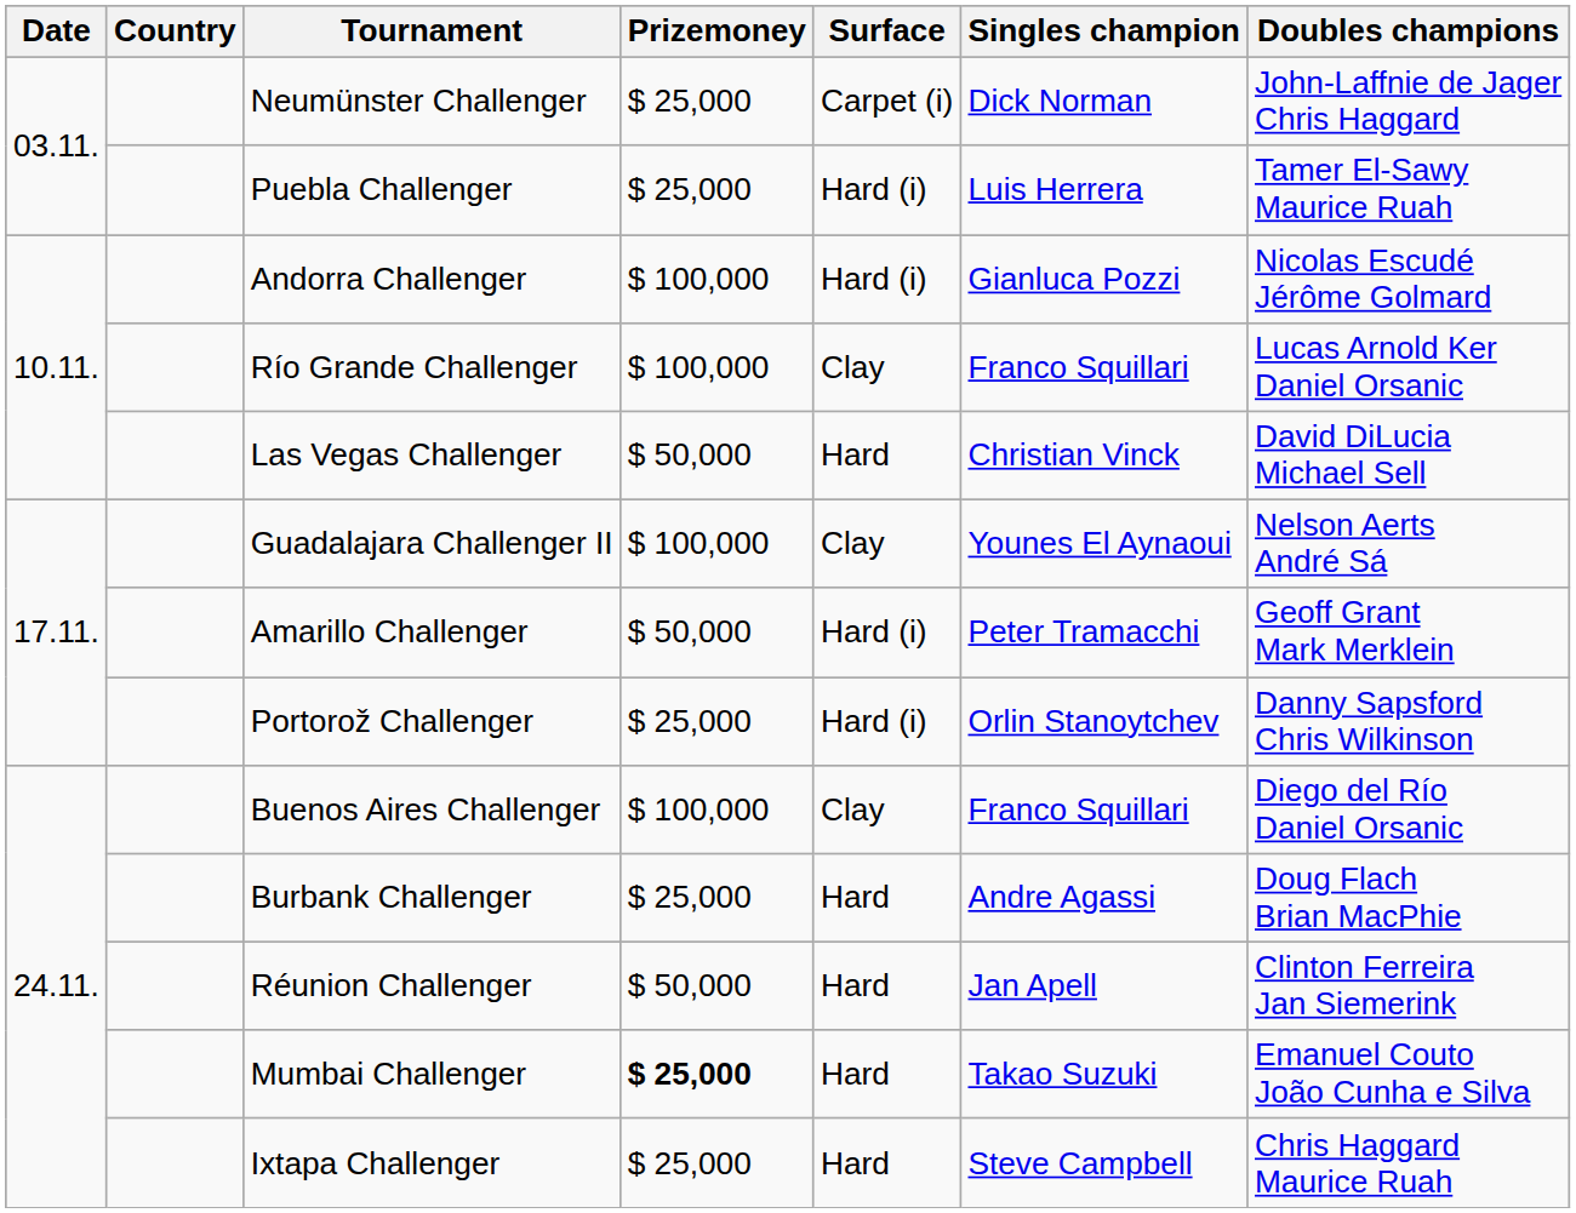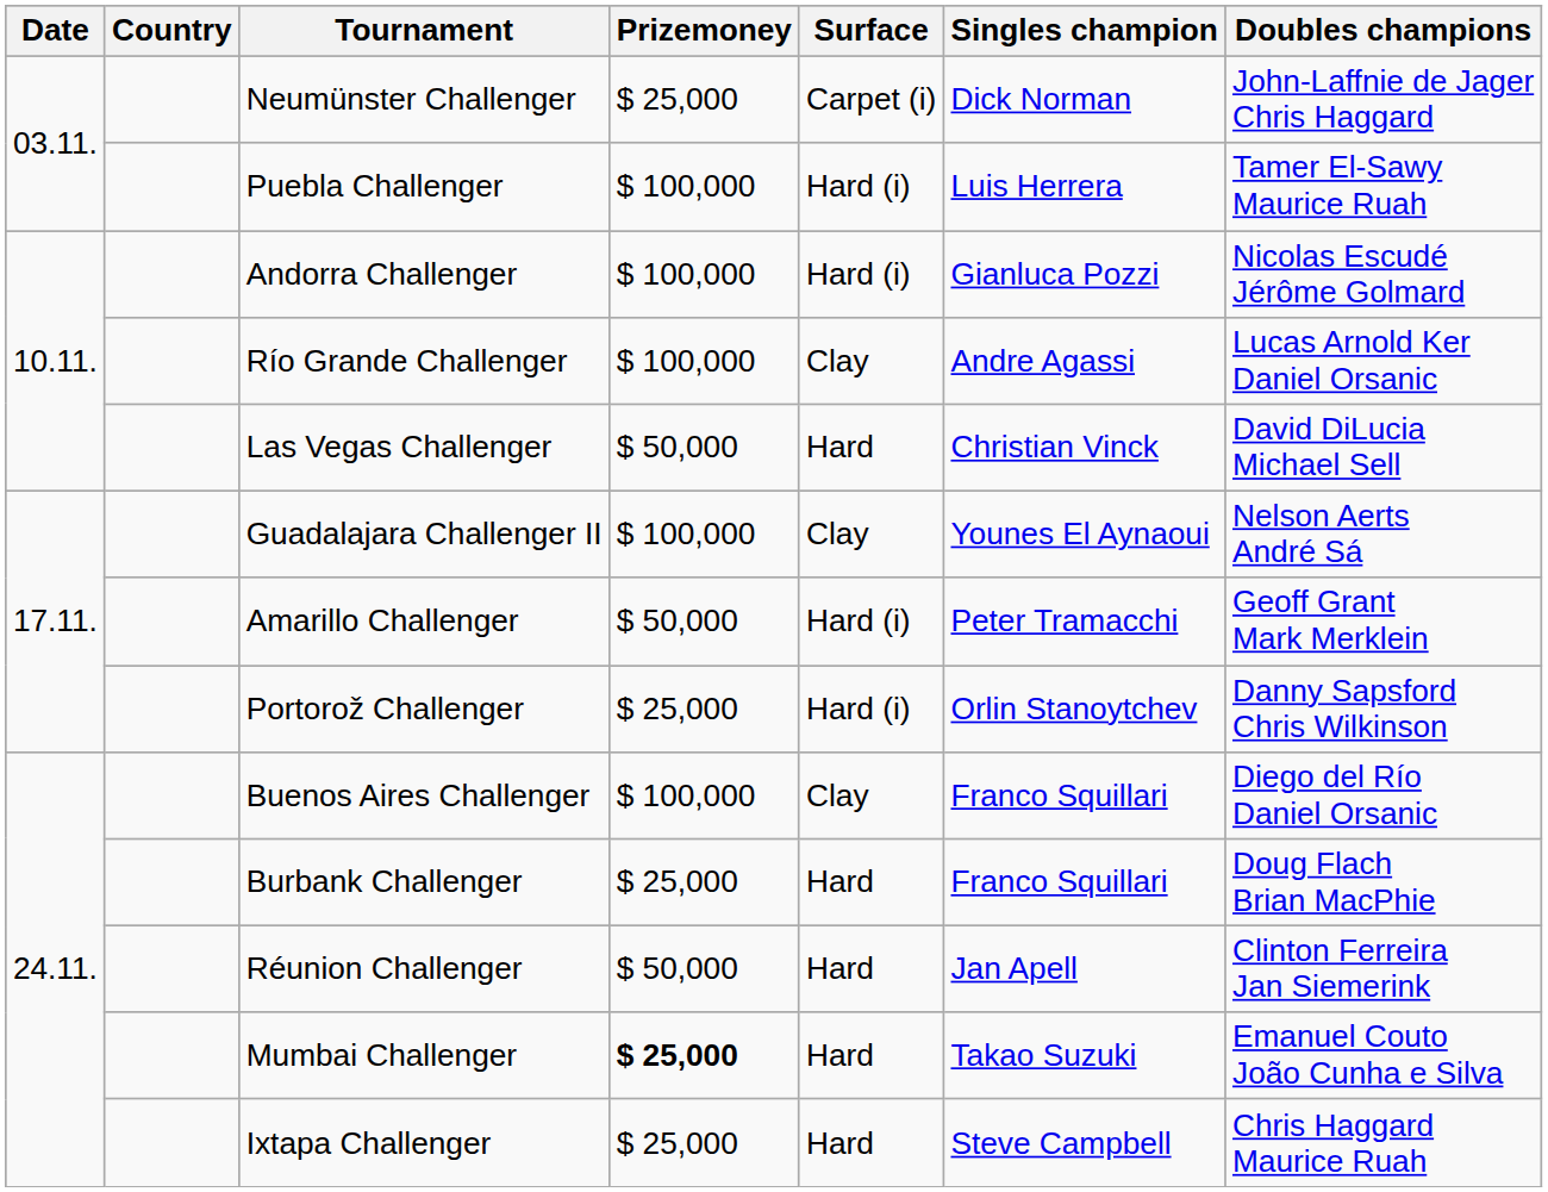Puebla Challenger | Prizemoney: $ 25,000 -> $ 100,000
Río Grande Challenger | Singles champion: Franco Squillari -> Andre Agassi
Burbank Challenger | Singles champion: Andre Agassi -> Franco Squillari
